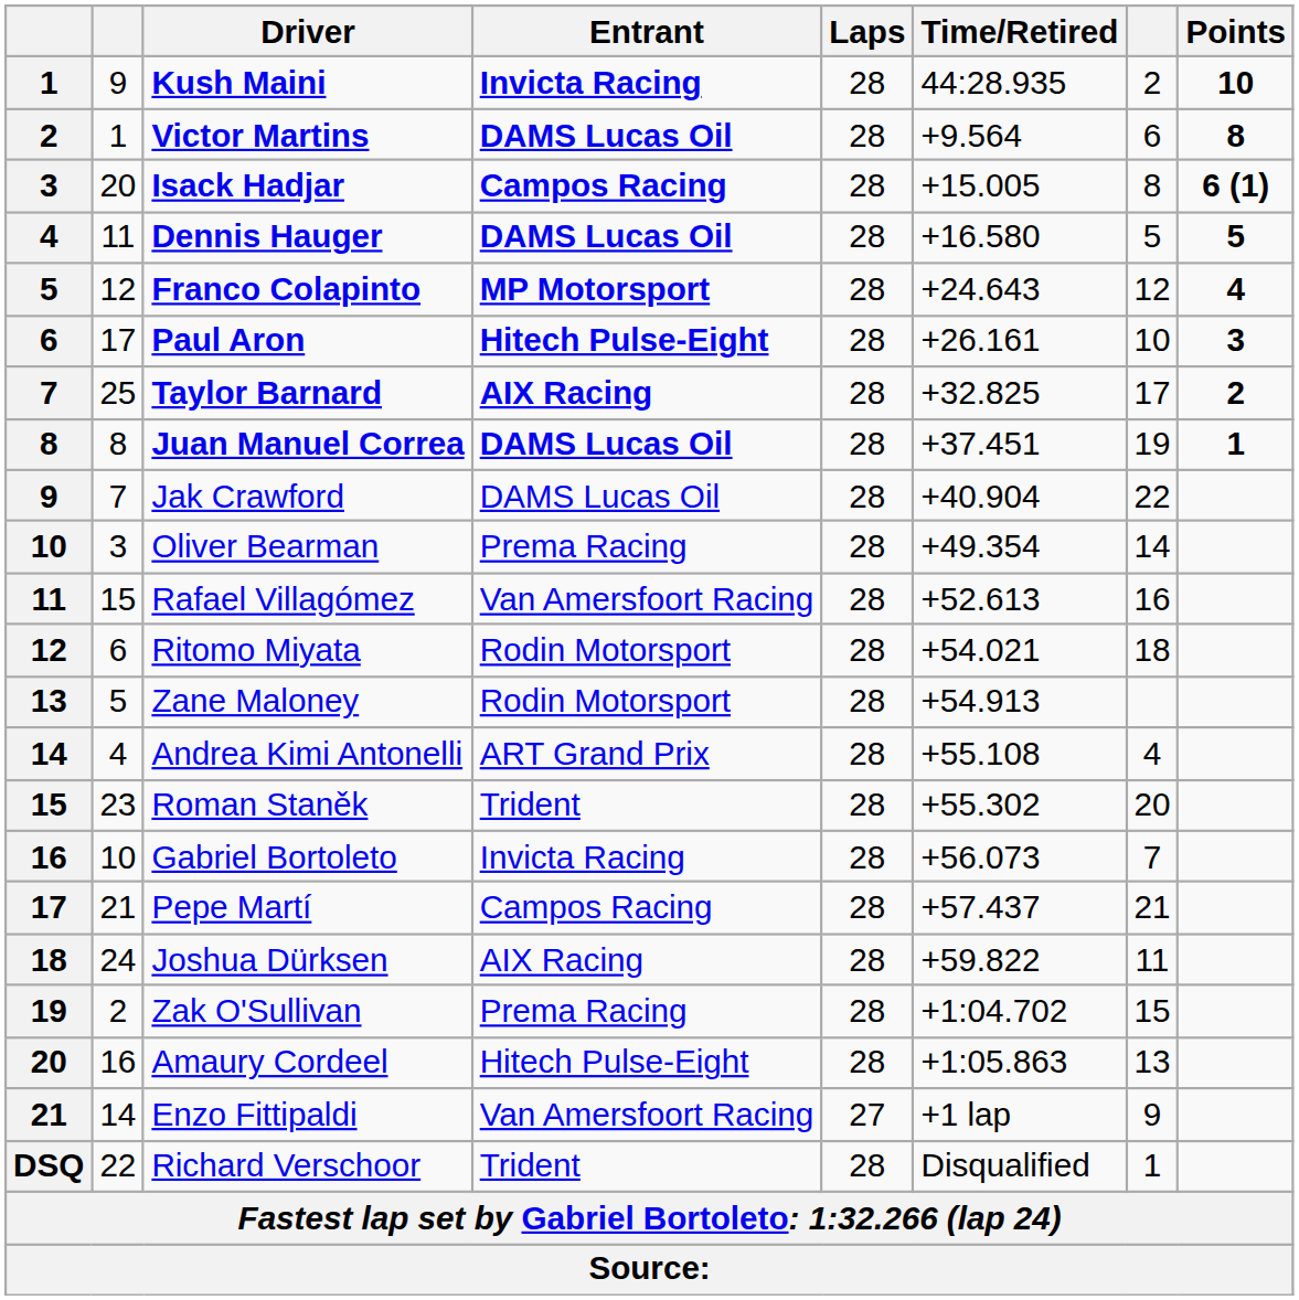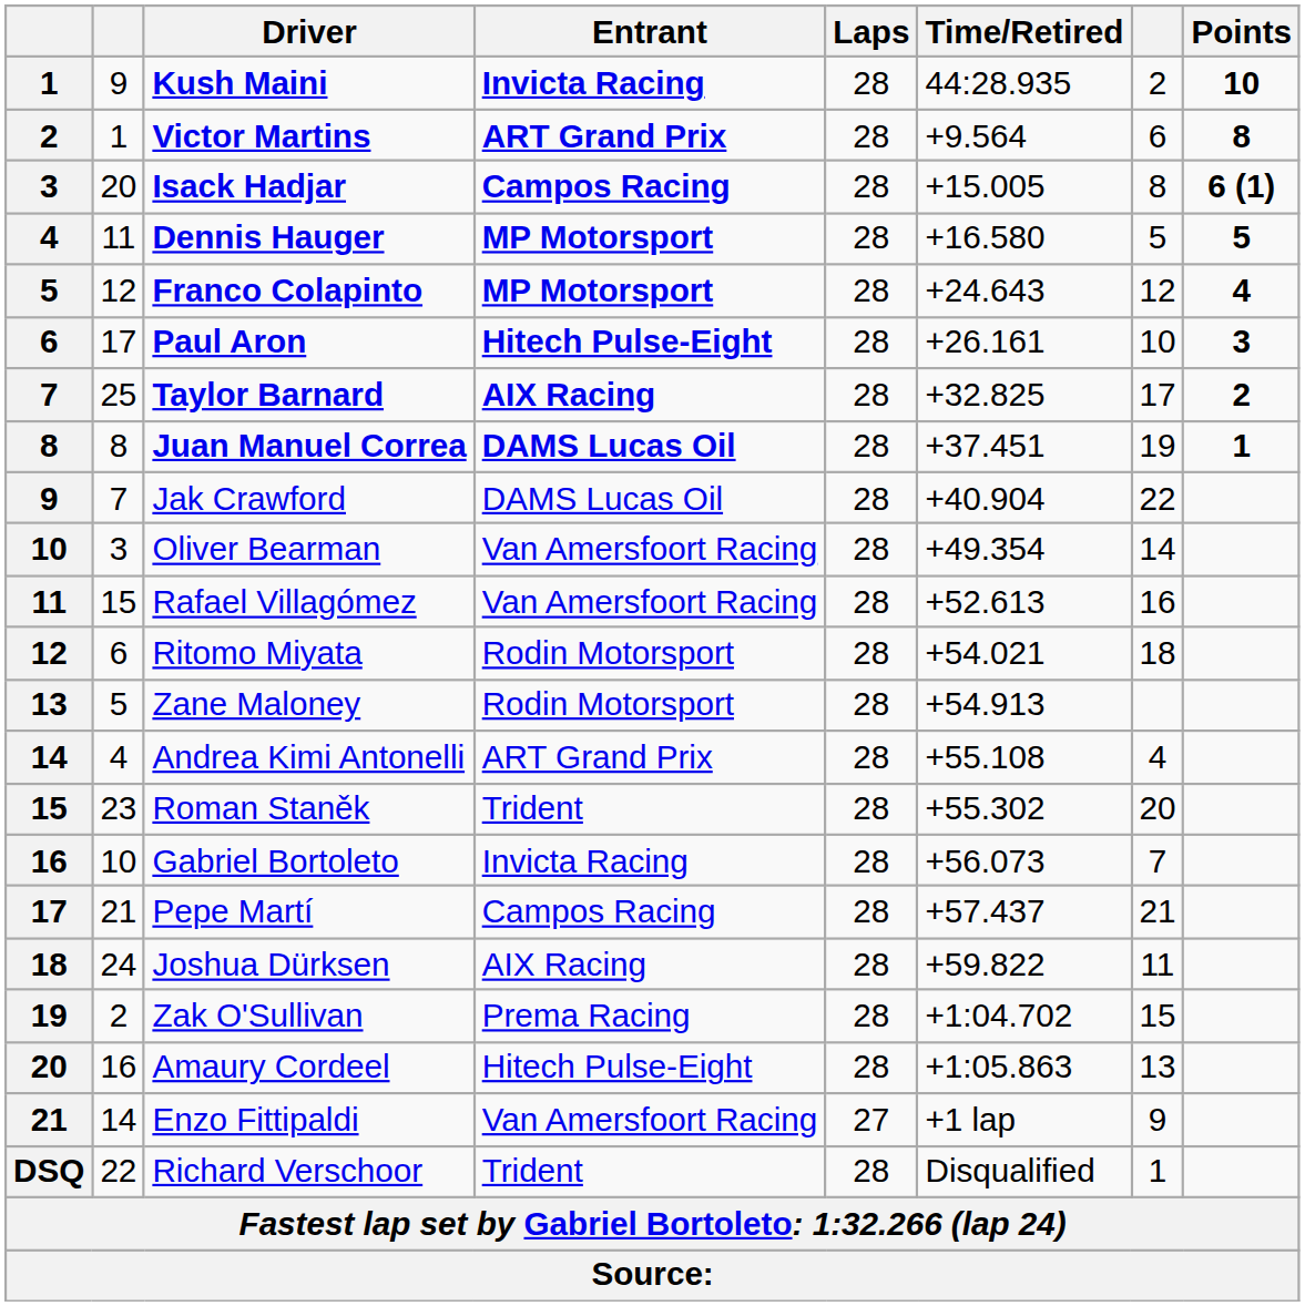Victor Martins | Entrant: DAMS Lucas Oil -> ART Grand Prix
Dennis Hauger | Entrant: DAMS Lucas Oil -> MP Motorsport
Oliver Bearman | Entrant: Prema Racing -> Van Amersfoort Racing
